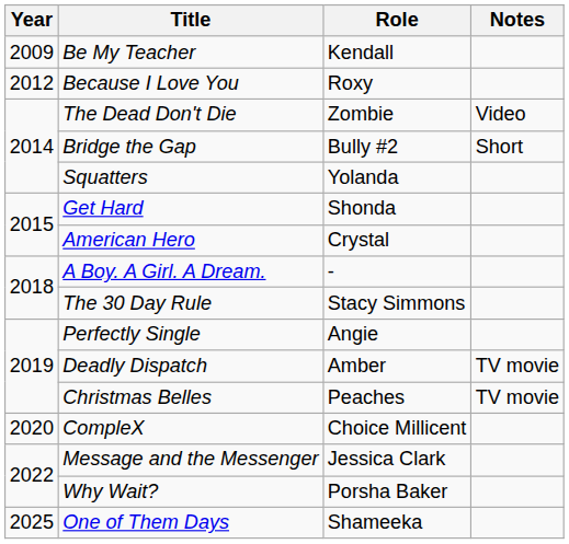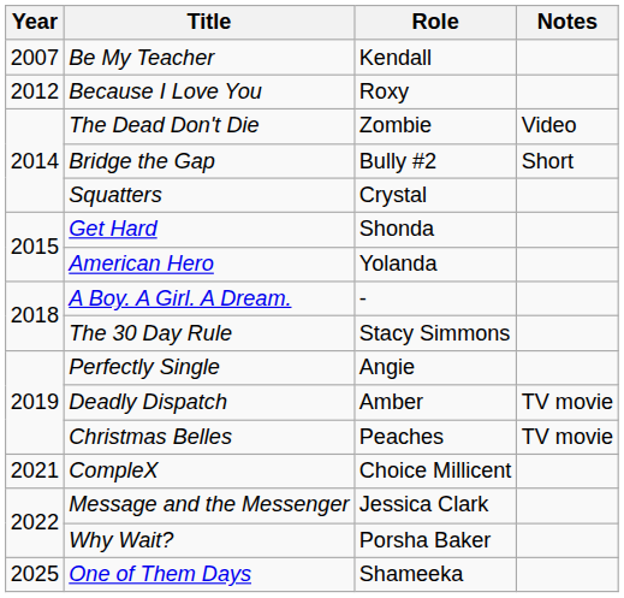Be My Teacher | Year: 2009 -> 2007
Squatters | Role: Yolanda -> Crystal
American Hero | Role: Crystal -> Yolanda
CompleX | Year: 2020 -> 2021
